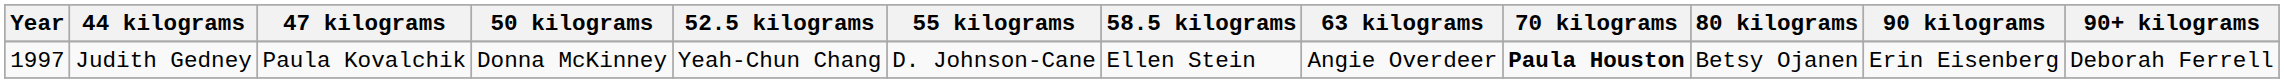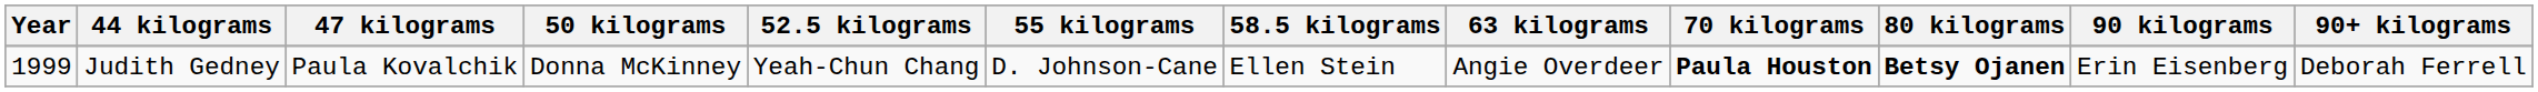Judith Gedney | Year: 1997 -> 1999
Judith Gedney | 80 kilograms: normal -> bold
